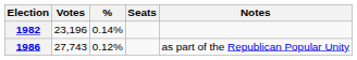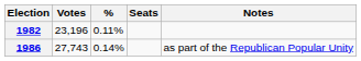1982 | %: 0.14% -> 0.11%
1986 | %: 0.12% -> 0.14%
